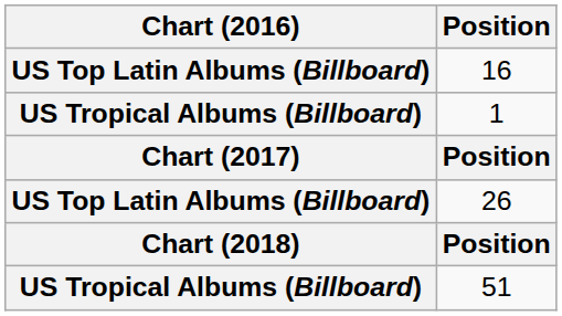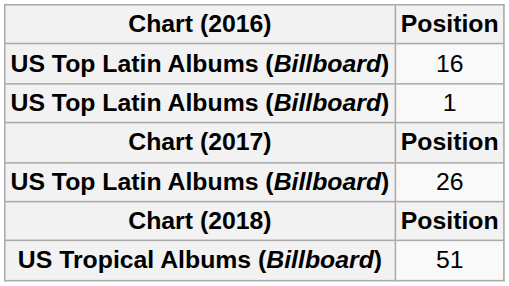1 | Chart (2016): US Tropical Albums (Billboard) -> US Top Latin Albums (Billboard)
